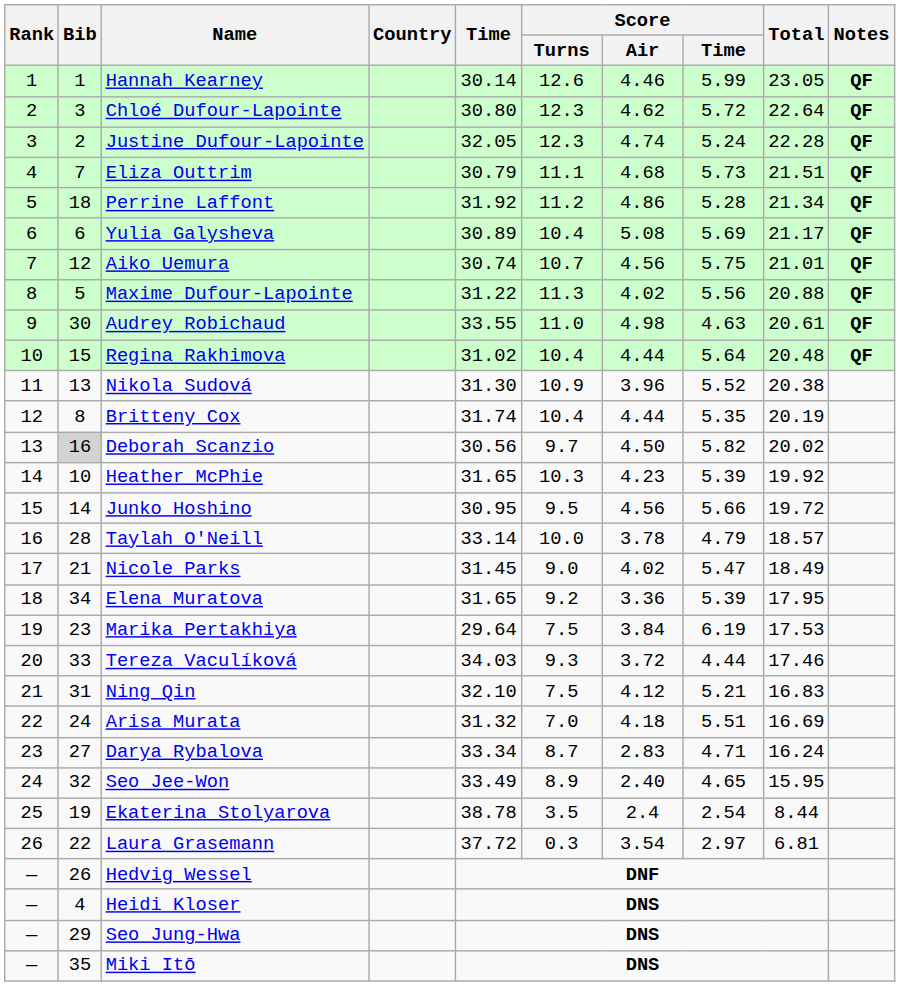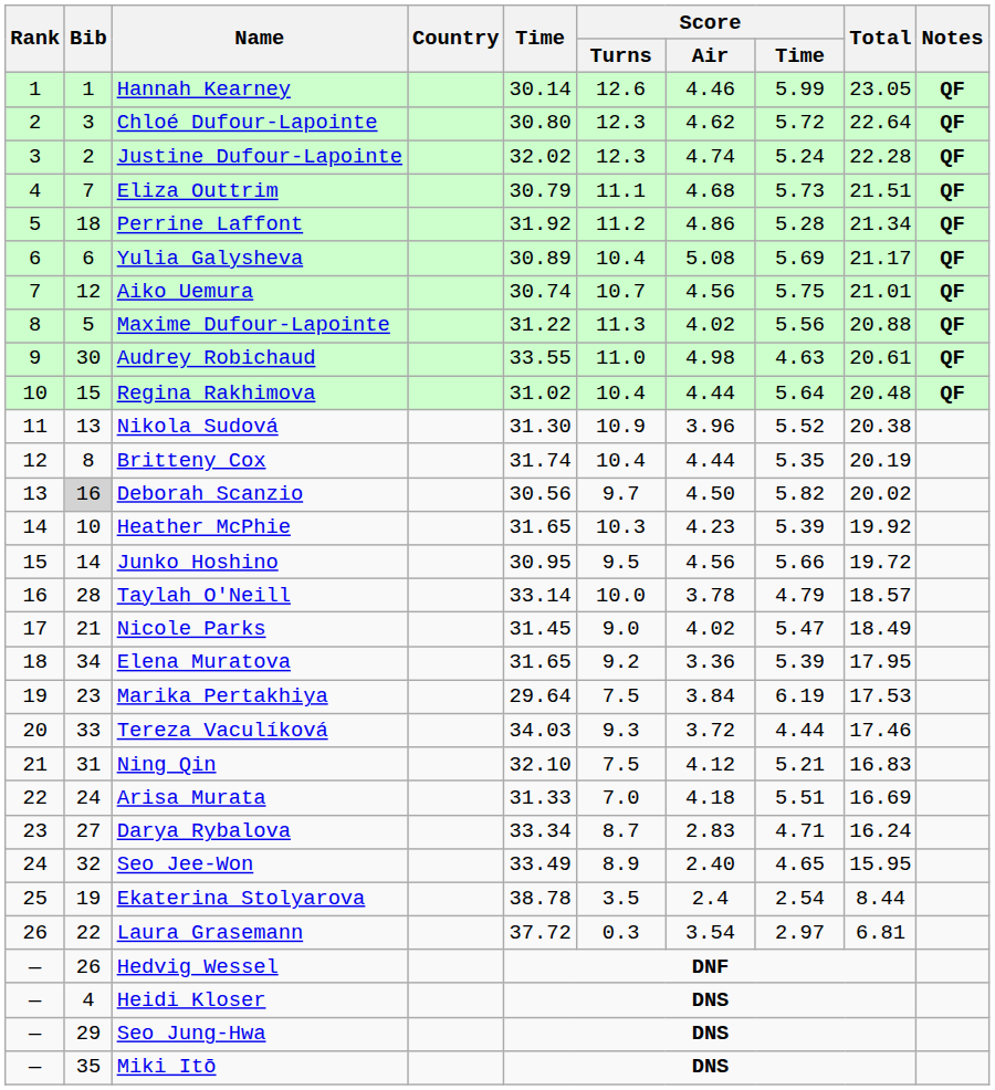Justine Dufour-Lapointe | Time: 32.05 -> 32.02
Arisa Murata | Time: 31.32 -> 31.33
